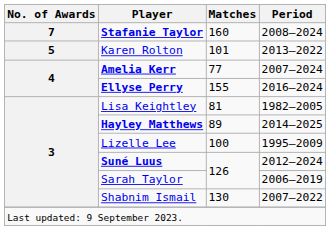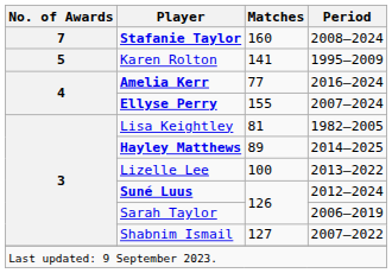Karen Rolton | Matches: 101 -> 141
Karen Rolton | Period: 2013–2022 -> 1995–2009
Amelia Kerr | Period: 2007–2024 -> 2016–2024
Ellyse Perry | Period: 2016–2024 -> 2007–2024
Lizelle Lee | Period: 1995–2009 -> 2013–2022
Shabnim Ismail | Matches: 130 -> 127
